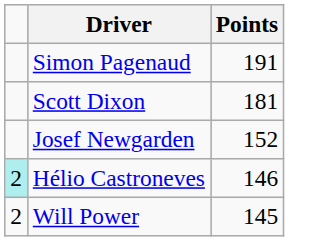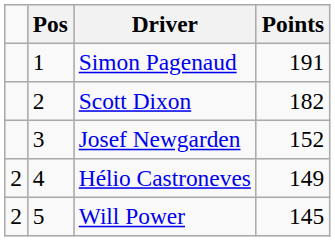+ column: Pos | 1 | 2 | 3 | 4 | 5
Scott Dixon | Points: 181 -> 182
Hélio Castroneves | column 1: paleturquoise background -> no background
Hélio Castroneves | Points: 146 -> 149
